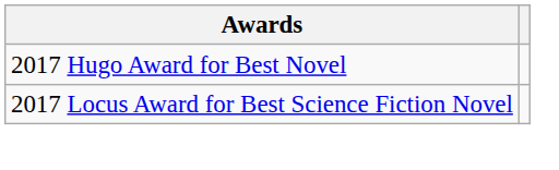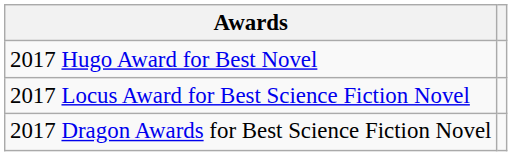+ row: 2017 Dragon Awards for Best Science Fiction Novel
